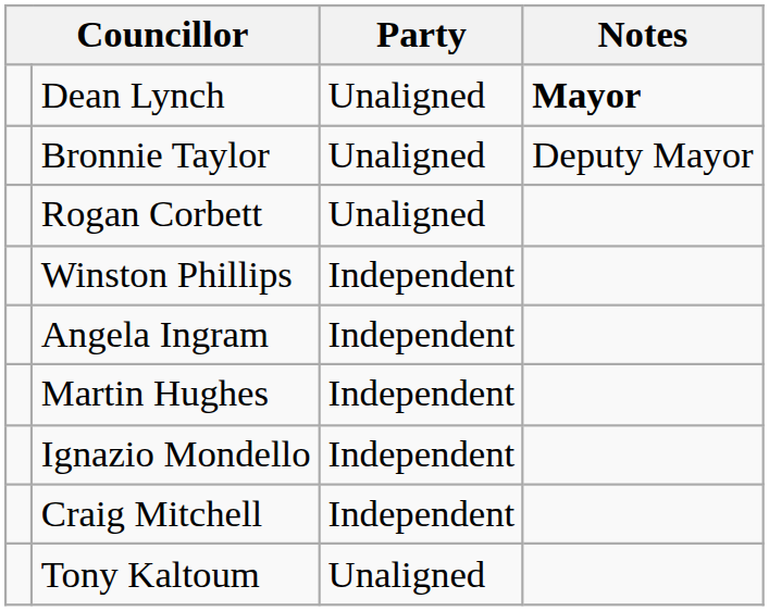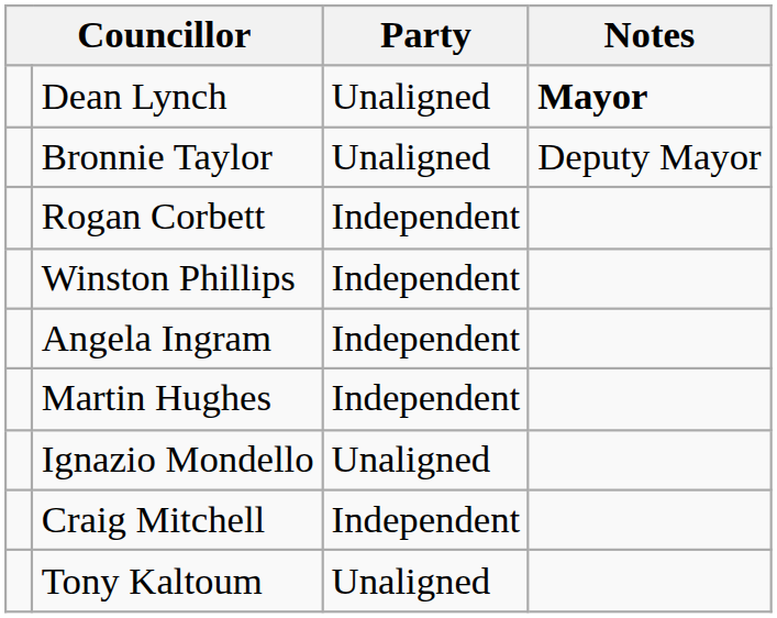Rogan Corbett | Party: Unaligned -> Independent
Ignazio Mondello | Party: Independent -> Unaligned
